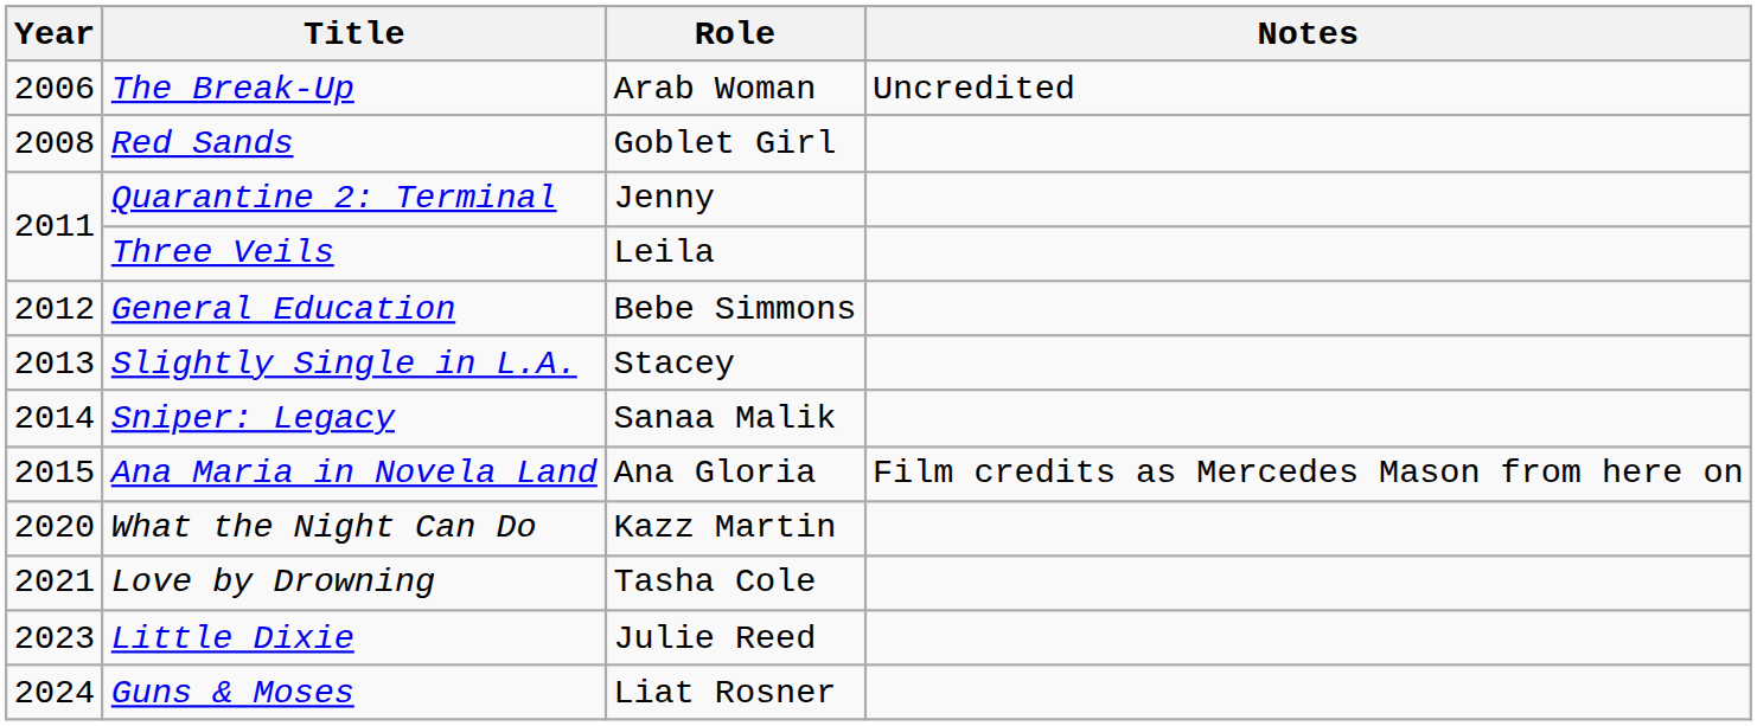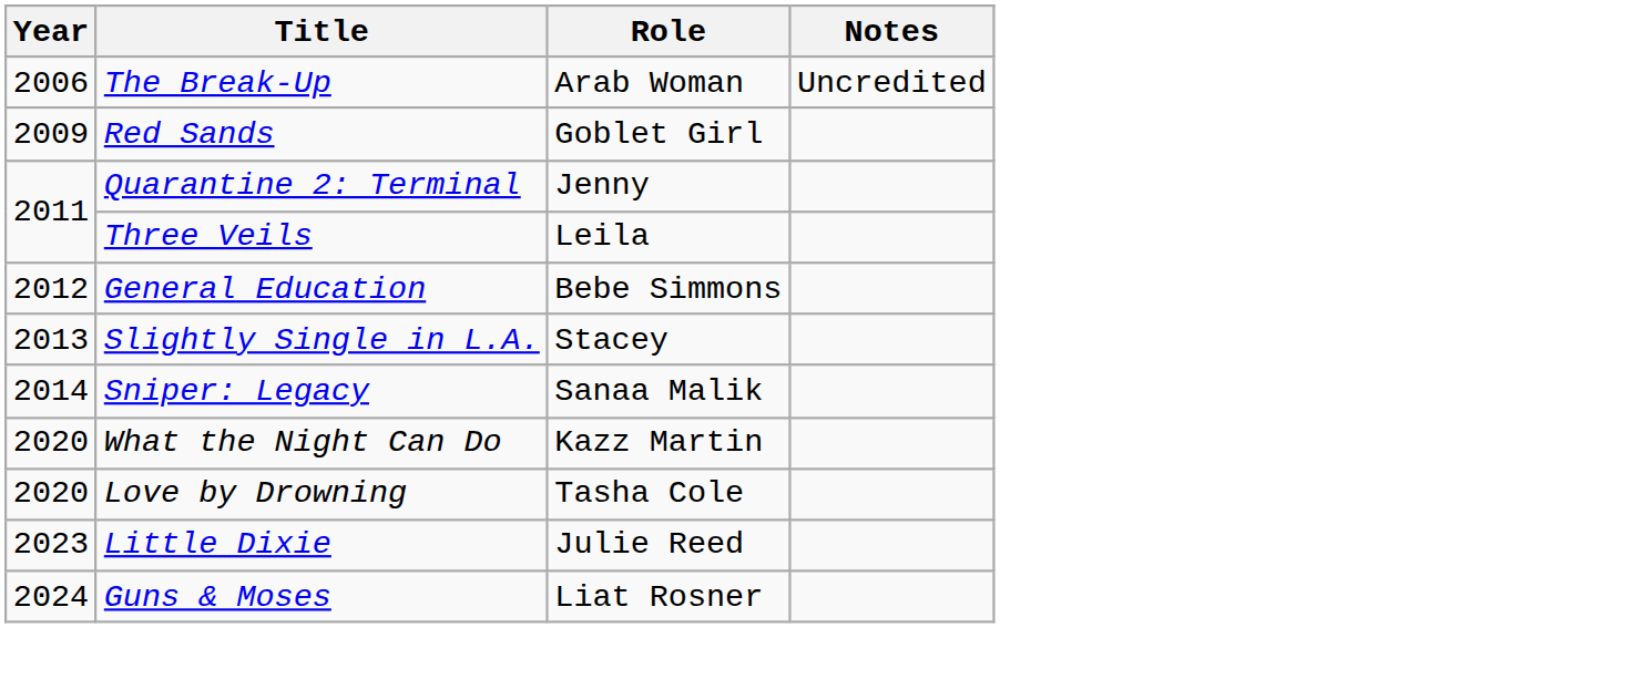Red Sands | Year: 2008 -> 2009
- row: 2015 | Ana Maria in Novela Land | Ana Gloria | Film credits as Mercedes Mason from here on
Love by Drowning | Year: 2021 -> 2020
